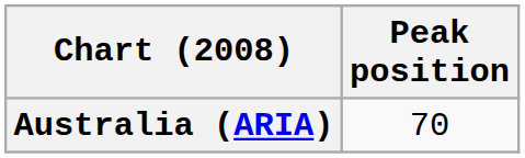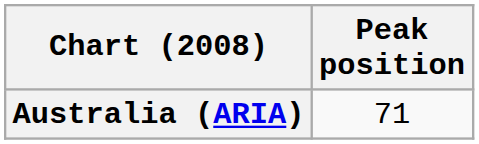Australia (ARIA) | Peak position: 70 -> 71
